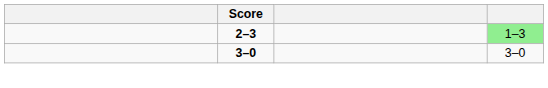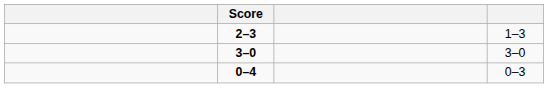2–3 | column 4: lightgreen background -> no background
+ row: 0–4 | 0–3
